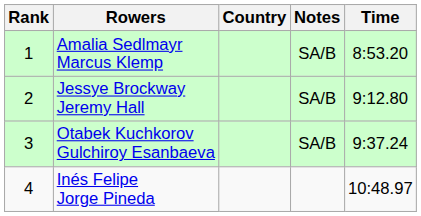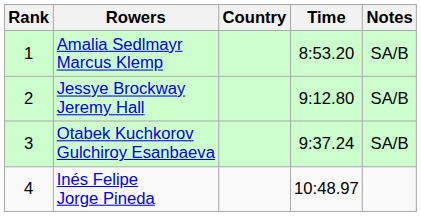columns swapped: Time <-> Notes
